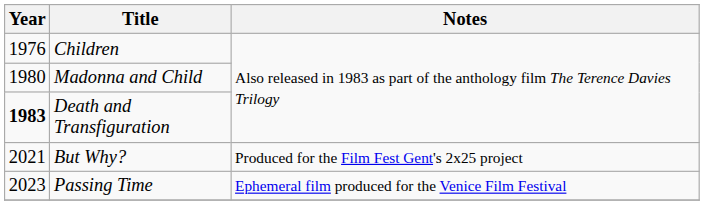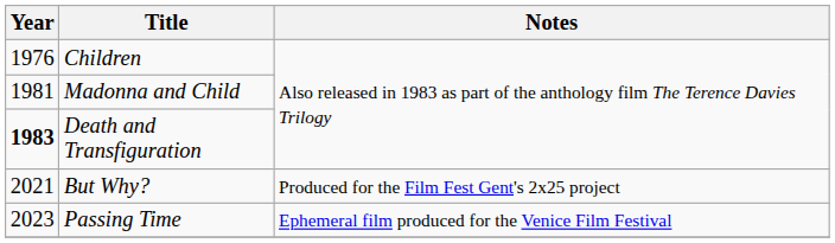Madonna and Child | Year: 1980 -> 1981
